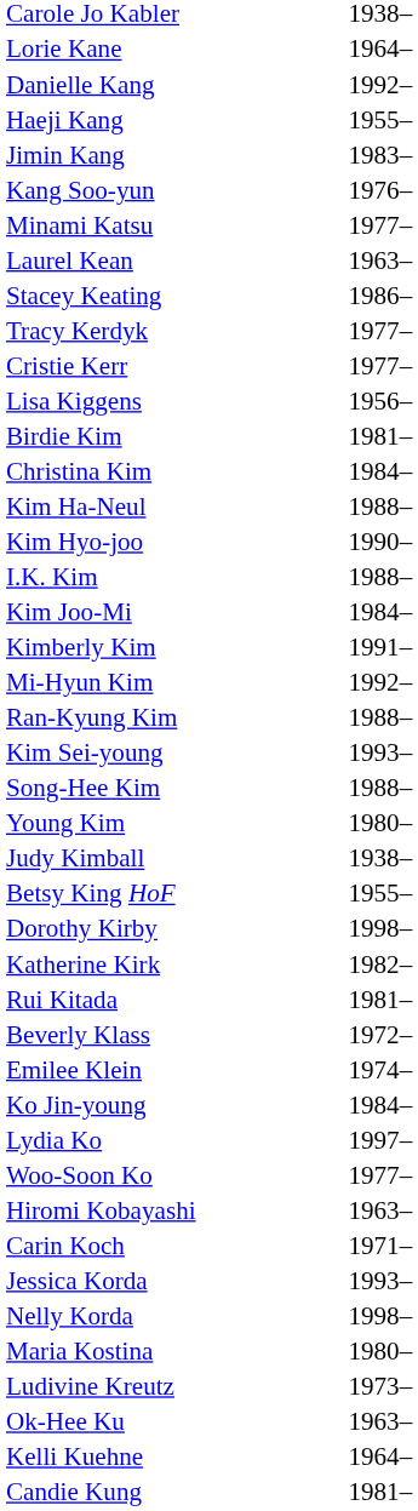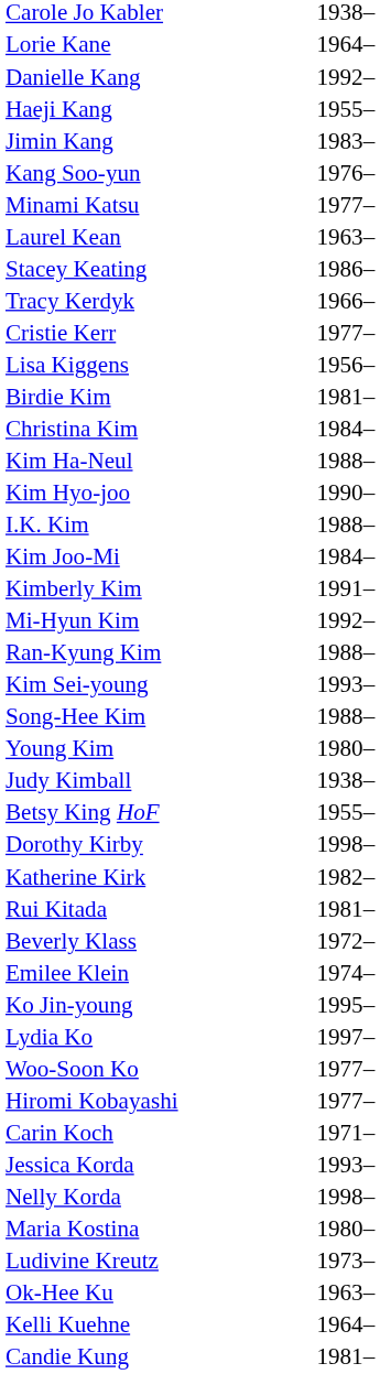Tracy Kerdyk | column 2: 1977– -> 1966–
Ko Jin-young | column 2: 1984– -> 1995–
Hiromi Kobayashi | column 2: 1963– -> 1977–
